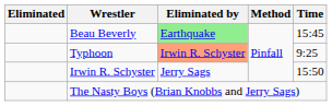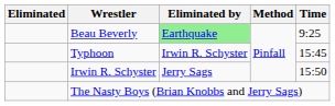Beau Beverly | Time: 15:45 -> 9:25
Typhoon | Eliminated by: lightsalmon background -> no background
Typhoon | Time: 9:25 -> 15:45
